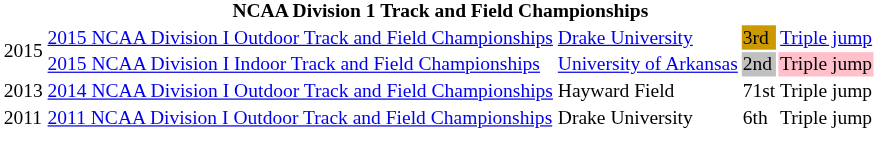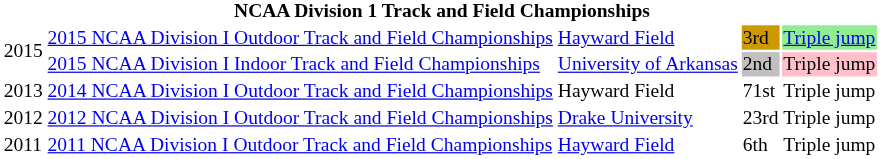2015 NCAA Division I Outdoor Track and Field Championships | column 3: Drake University -> Hayward Field
2015 NCAA Division I Outdoor Track and Field Championships | column 5: no background -> lightgreen background
+ row: 2012 | 2012 NCAA Division I Outdoor Track and Field Championships | Drake University | 23rd | Triple jump
2011 NCAA Division I Outdoor Track and Field Championships | column 3: Drake University -> Hayward Field
